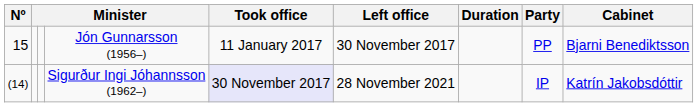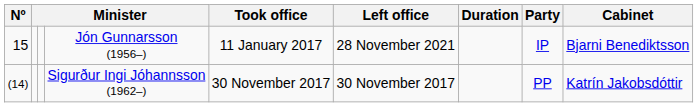Jón Gunnarsson (1956–) | Left office: 30 November 2017 -> 28 November 2021
Jón Gunnarsson (1956–) | Party: PP -> IP
Sigurður Ingi Jóhannsson (1962–) | Took office: lavender background -> no background
Sigurður Ingi Jóhannsson (1962–) | Left office: 28 November 2021 -> 30 November 2017
Sigurður Ingi Jóhannsson (1962–) | Party: IP -> PP
